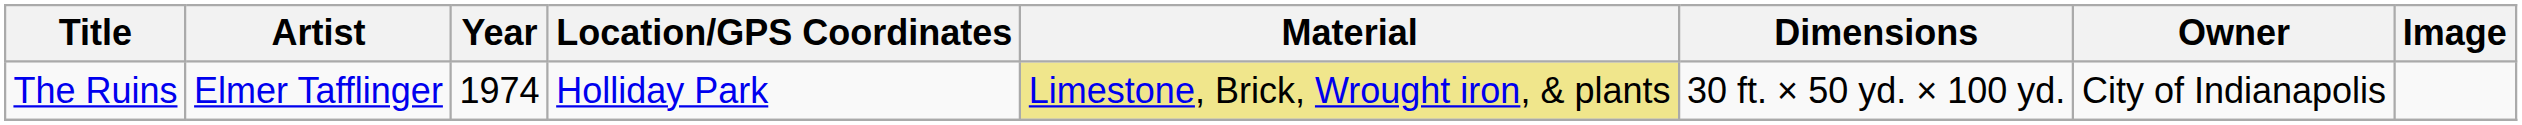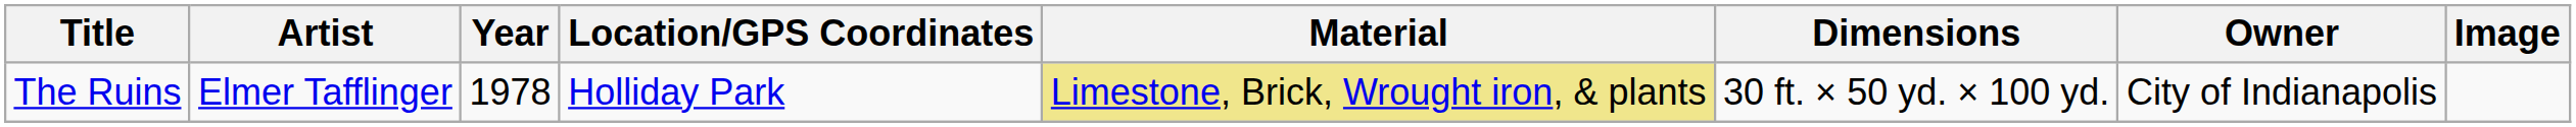The Ruins | Year: 1974 -> 1978
